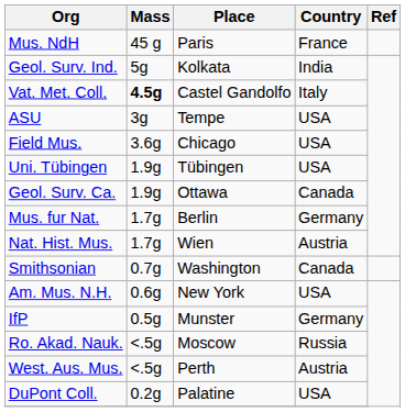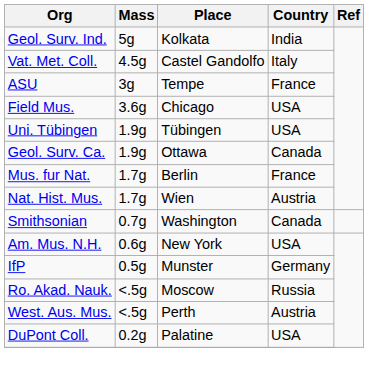- row: Mus. NdH | 45 g | Paris | France
Vat. Met. Coll. | Mass: bold -> normal
ASU | Country: USA -> France
Mus. fur Nat. | Country: Germany -> France
